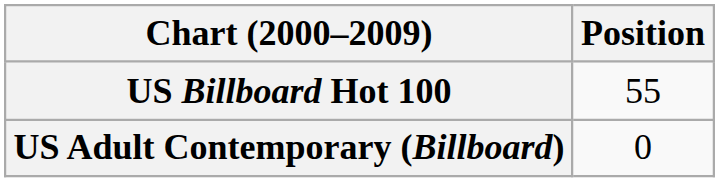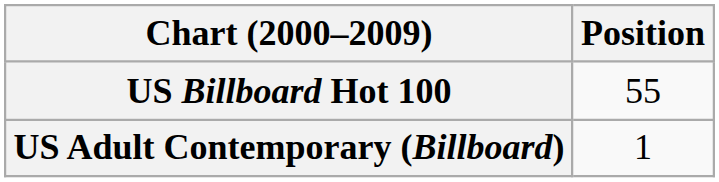US Adult Contemporary (Billboard) | Position: 0 -> 1
